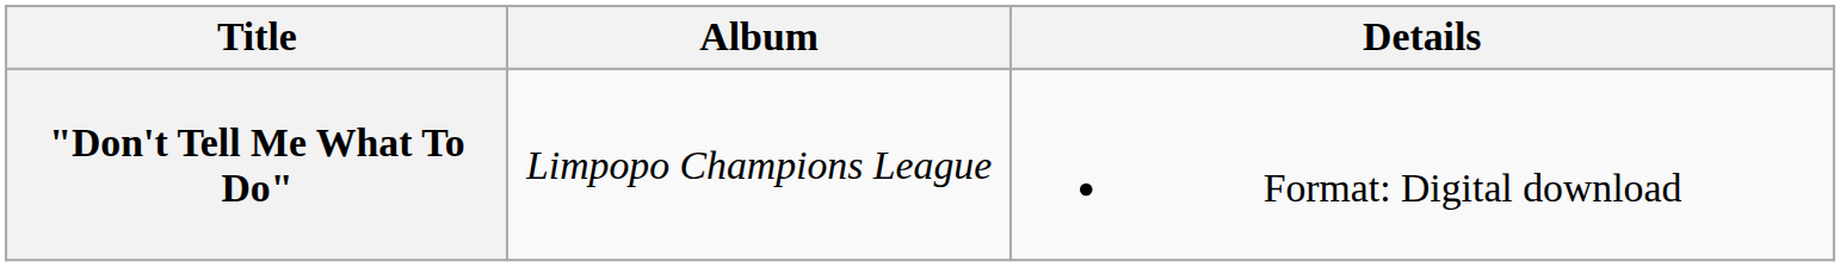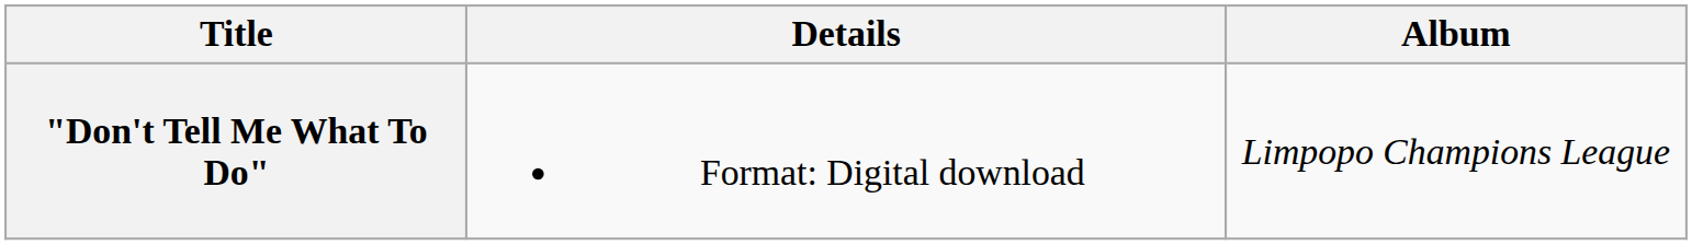columns swapped: Details <-> Album
